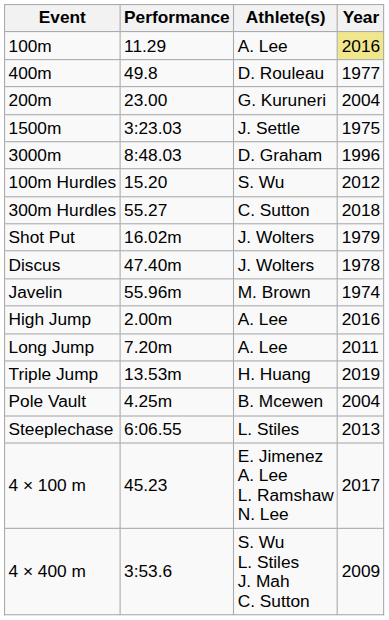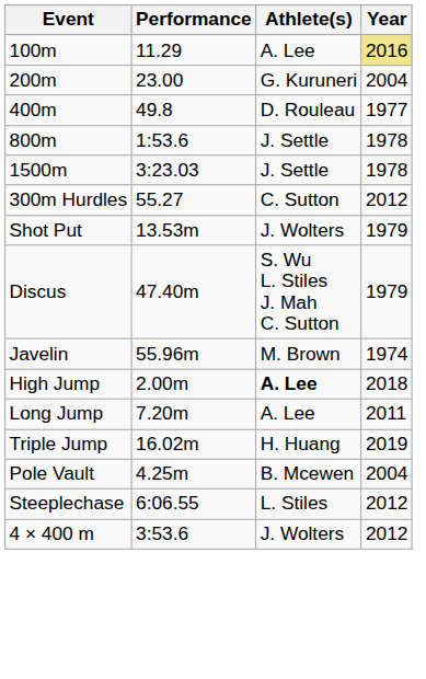rows swapped: 200m <-> 400m
+ row: 800m | 1:53.6 | J. Settle | 1978
1500m | Year: 1975 -> 1978
- row: 3000m | 8:48.03 | D. Graham | 1996
- row: 100m Hurdles | 15.20 | S. Wu | 2012
300m Hurdles | Year: 2018 -> 2012
Shot Put | Performance: 16.02m -> 13.53m
Discus | Athlete(s): J. Wolters -> S. Wu L. Stiles J. Mah C. Sutton
Discus | Year: 1978 -> 1979
High Jump | Athlete(s): normal -> bold
High Jump | Year: 2016 -> 2018
Triple Jump | Performance: 13.53m -> 16.02m
Steeplechase | Year: 2013 -> 2012
- row: 4 × 100 m | 45.23 | E. Jimenez A. Lee L. Ramshaw N. Lee | 2017
4 × 400 m | Athlete(s): S. Wu L. Stiles J. Mah C. Sutton -> J. Wolters
4 × 400 m | Year: 2009 -> 2012
